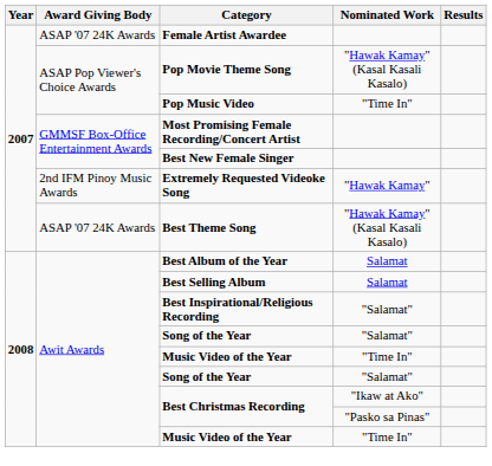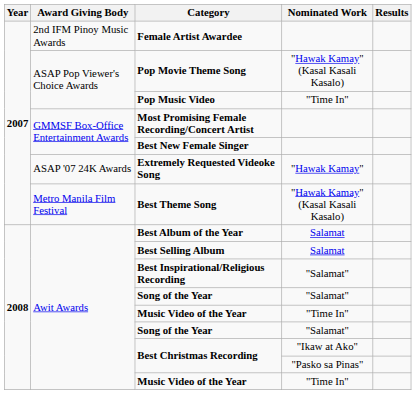Female Artist Awardee | Award Giving Body: ASAP '07 24K Awards -> 2nd IFM Pinoy Music Awards
Extremely Requested Videoke Song | Award Giving Body: 2nd IFM Pinoy Music Awards -> ASAP '07 24K Awards
Best Theme Song | Award Giving Body: ASAP '07 24K Awards -> Metro Manila Film Festival
